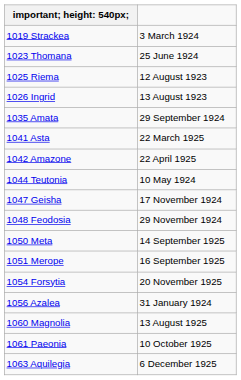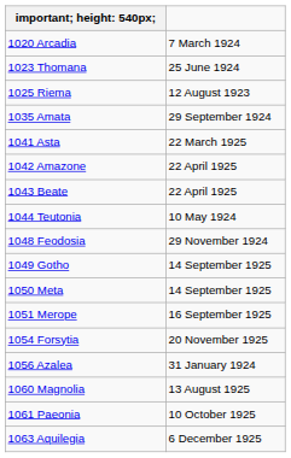- row: 1019 Strackea | 3 March 1924
+ row: 1020 Arcadia | 7 March 1924
- row: 1026 Ingrid | 13 August 1923
+ row: 1043 Beate | 22 April 1925
- row: 1047 Geisha | 17 November 1924
+ row: 1049 Gotho | 14 September 1925
